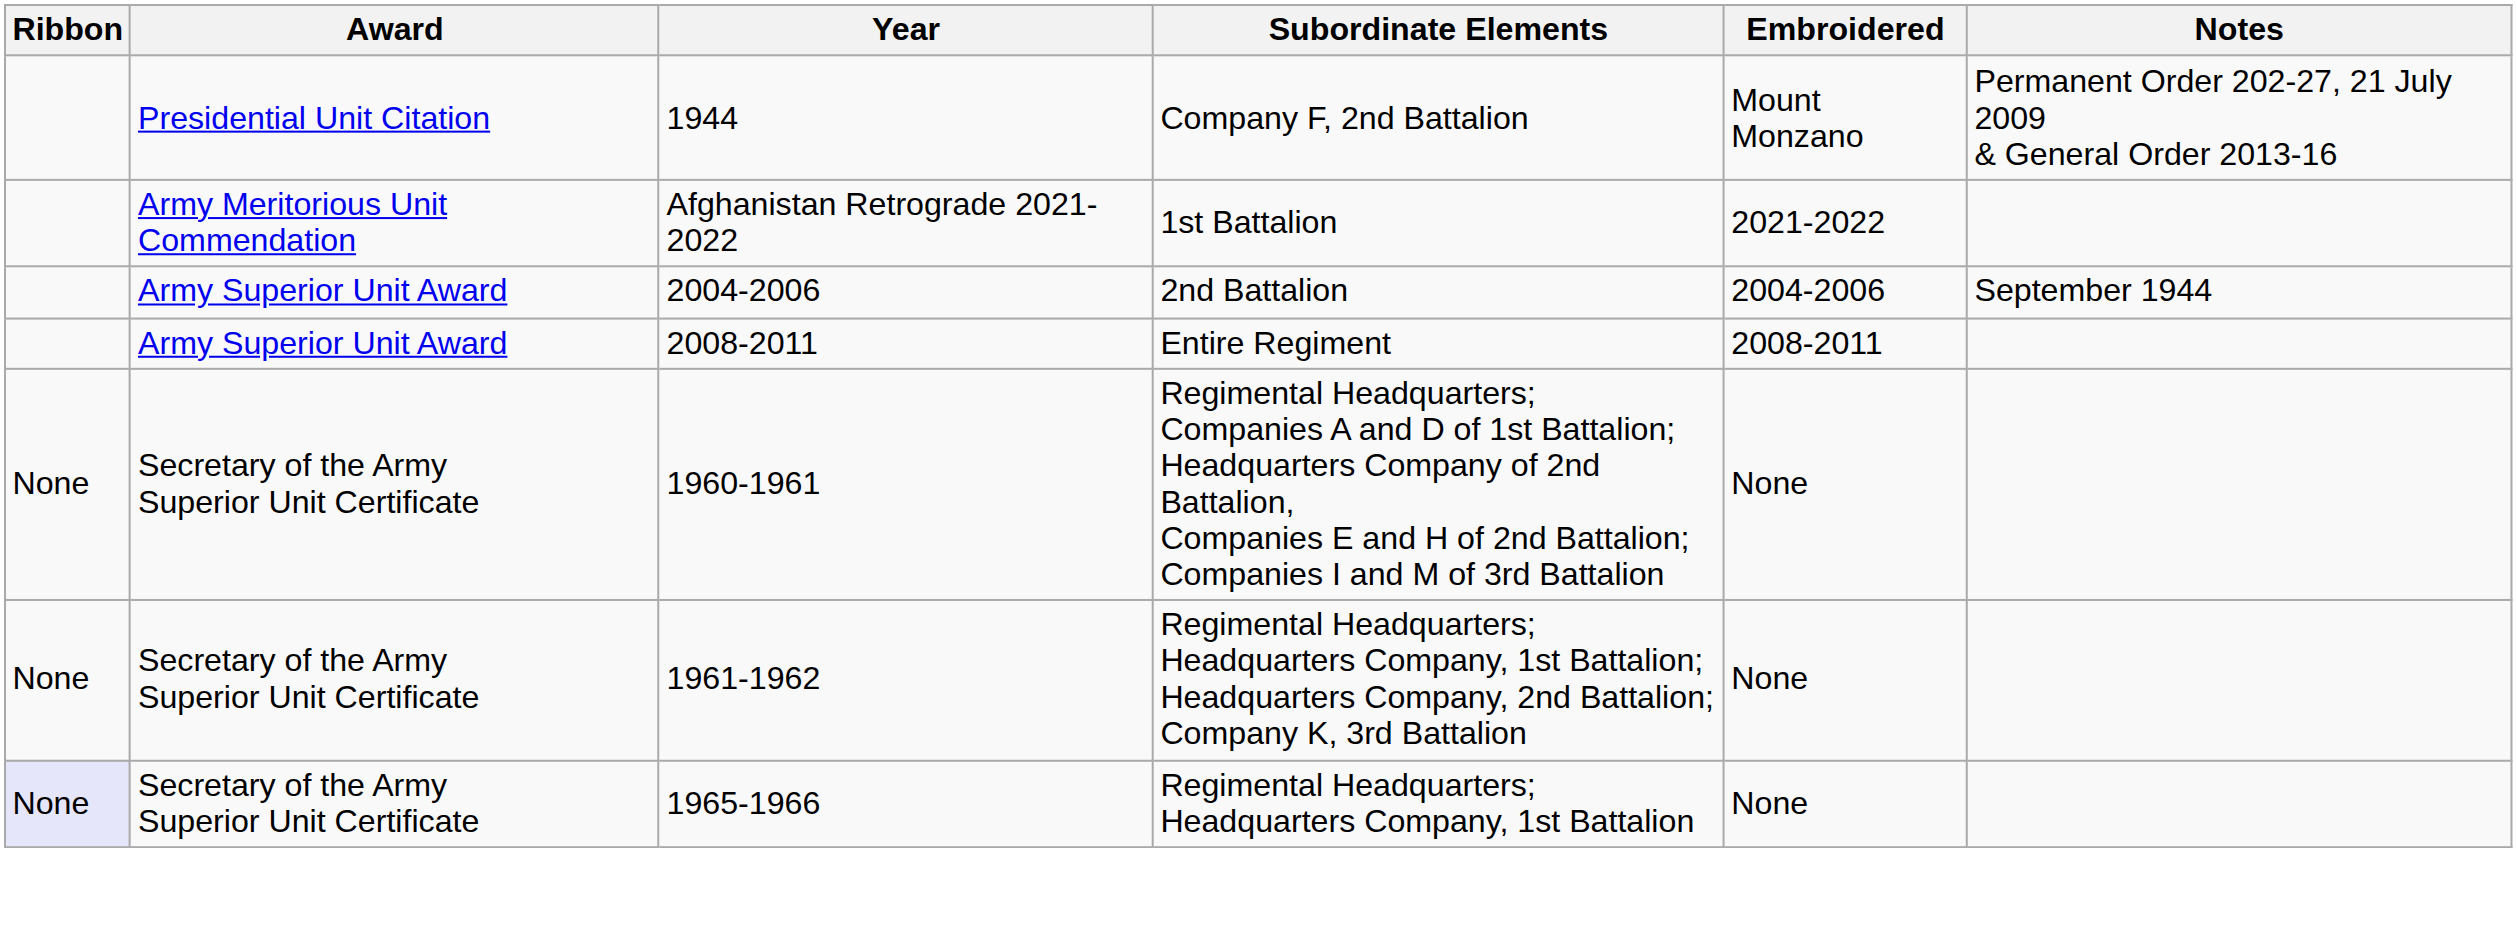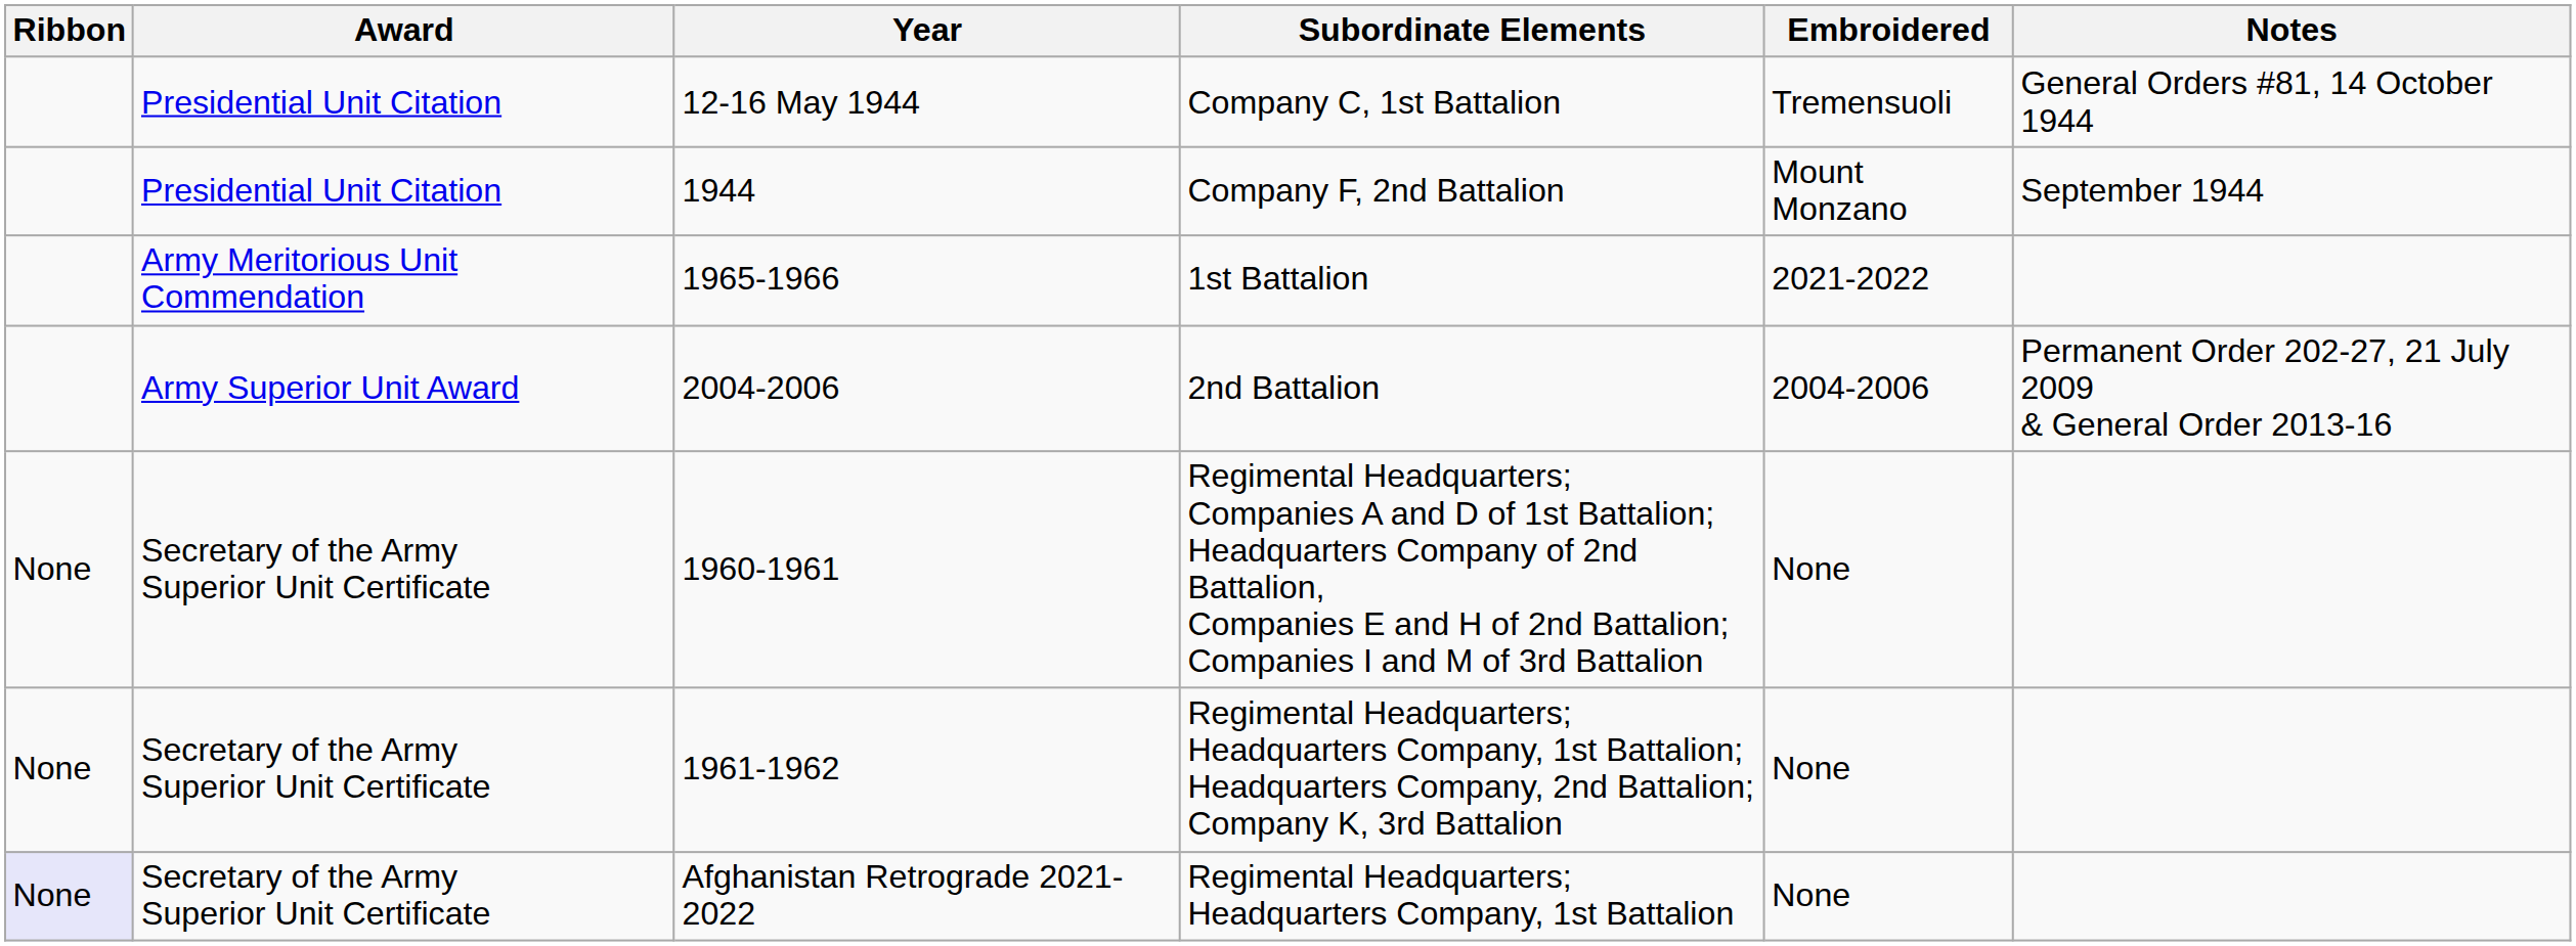+ row: Presidential Unit Citation | 12-16 May 1944 | Company C, 1st Battalion | Tremensuoli | General Orders #81, 14 October 1944
Company F, 2nd Battalion | Notes: Permanent Order 202-27, 21 July 2009 & General Order 2013-16 -> September 1944
1st Battalion | Year: Afghanistan Retrograde 2021-2022 -> 1965-1966
2nd Battalion | Notes: September 1944 -> Permanent Order 202-27, 21 July 2009 & General Order 2013-16
- row: Army Superior Unit Award | 2008-2011 | Entire Regiment | 2008-2011
Regimental Headquarters; Headquarters Company, 1st Battalion | Year: 1965-1966 -> Afghanistan Retrograde 2021-2022
